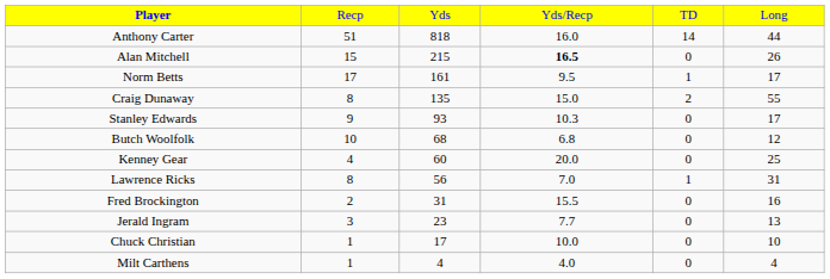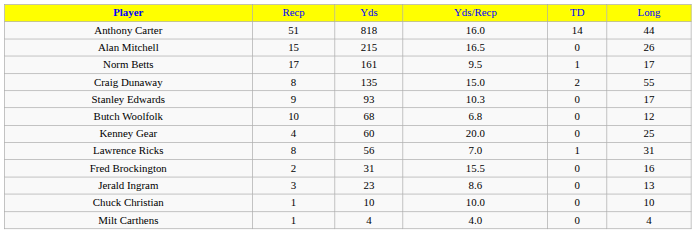Alan Mitchell | column 4: bold -> normal
Jerald Ingram | column 4: 7.7 -> 8.6
Chuck Christian | column 3: 17 -> 10
